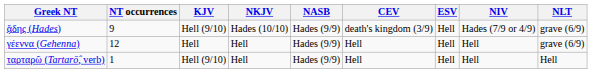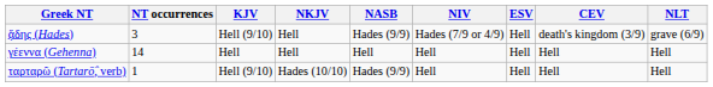columns swapped: NIV <-> CEV
ᾅδης (Hades) | NT occurrences: 9 -> 3
ᾅδης (Hades) | NKJV: Hades (10/10) -> Hell
γέεννα (Gehenna) | NT occurrences: 12 -> 14
γέεννα (Gehenna) | NASB: Hades (9/9) -> Hell
γέεννα (Gehenna) | NLT: grave (6/9) -> Hell
ταρταρῶ (Tartarō̂, verb) | NKJV: Hell -> Hades (10/10)
